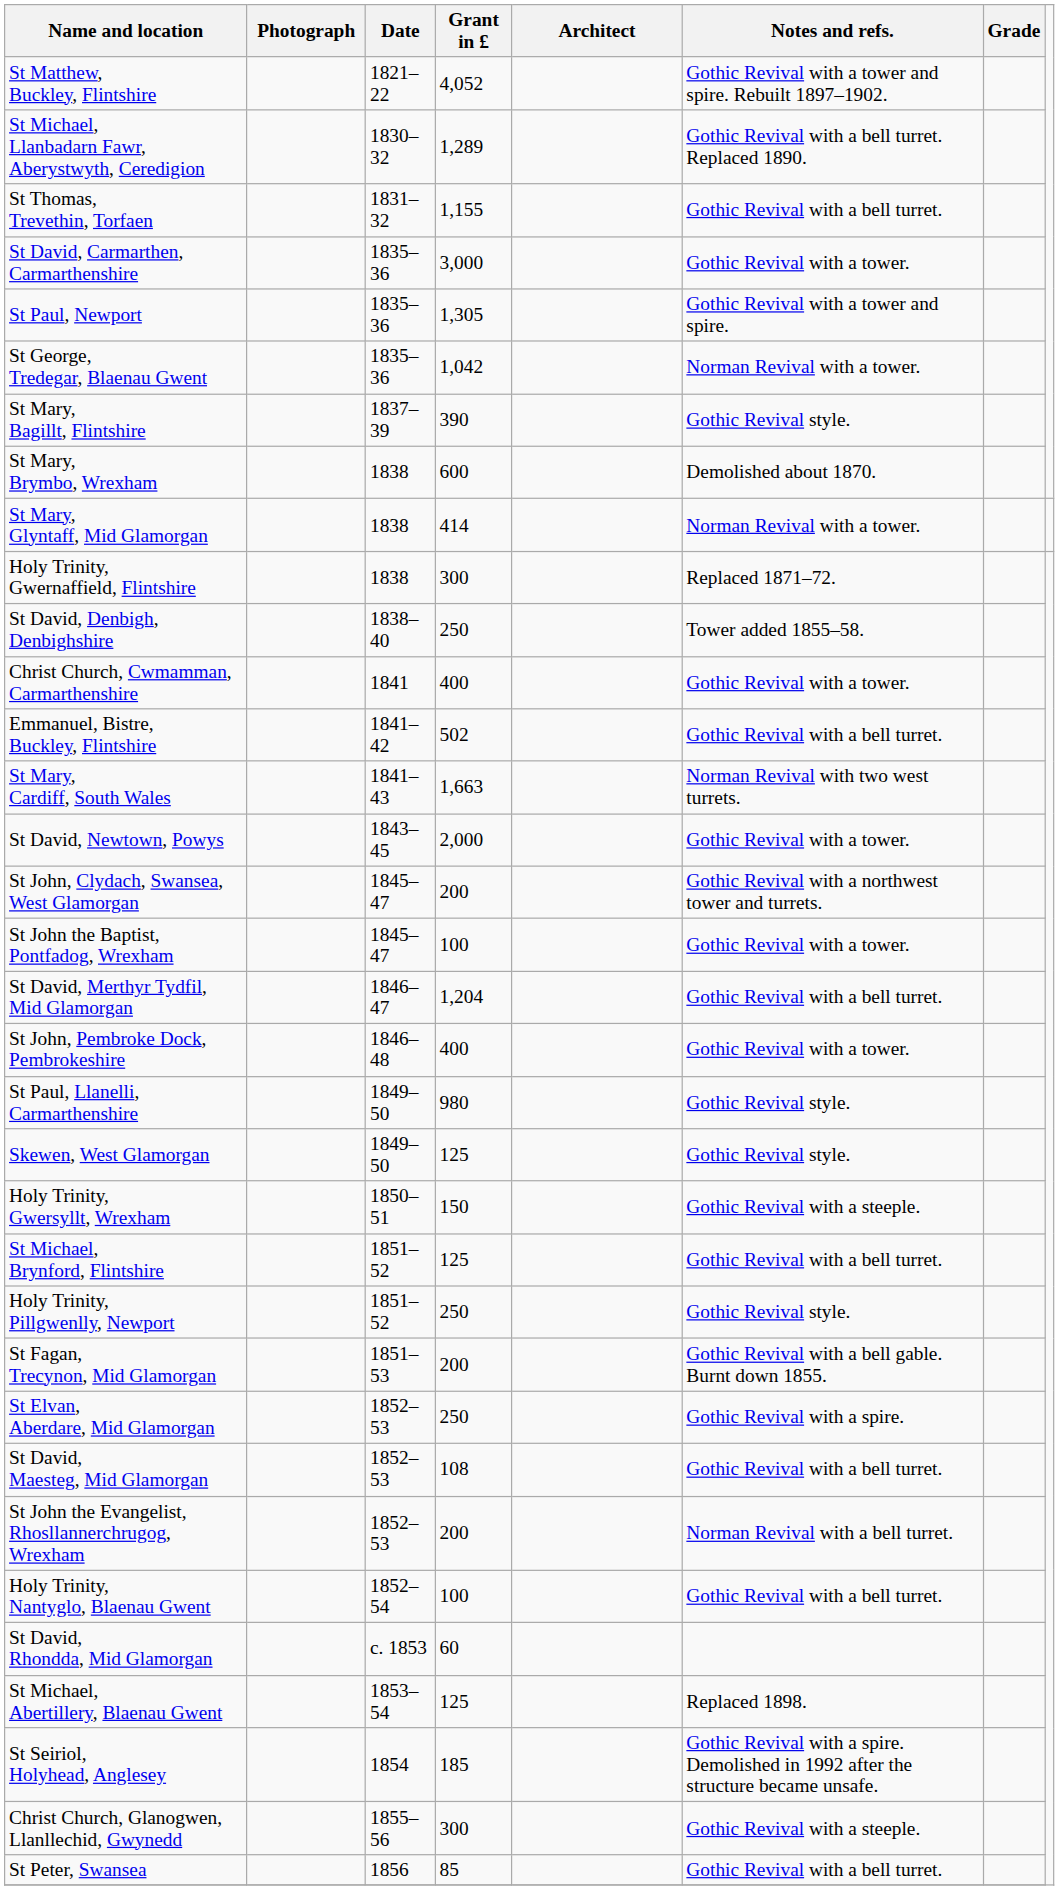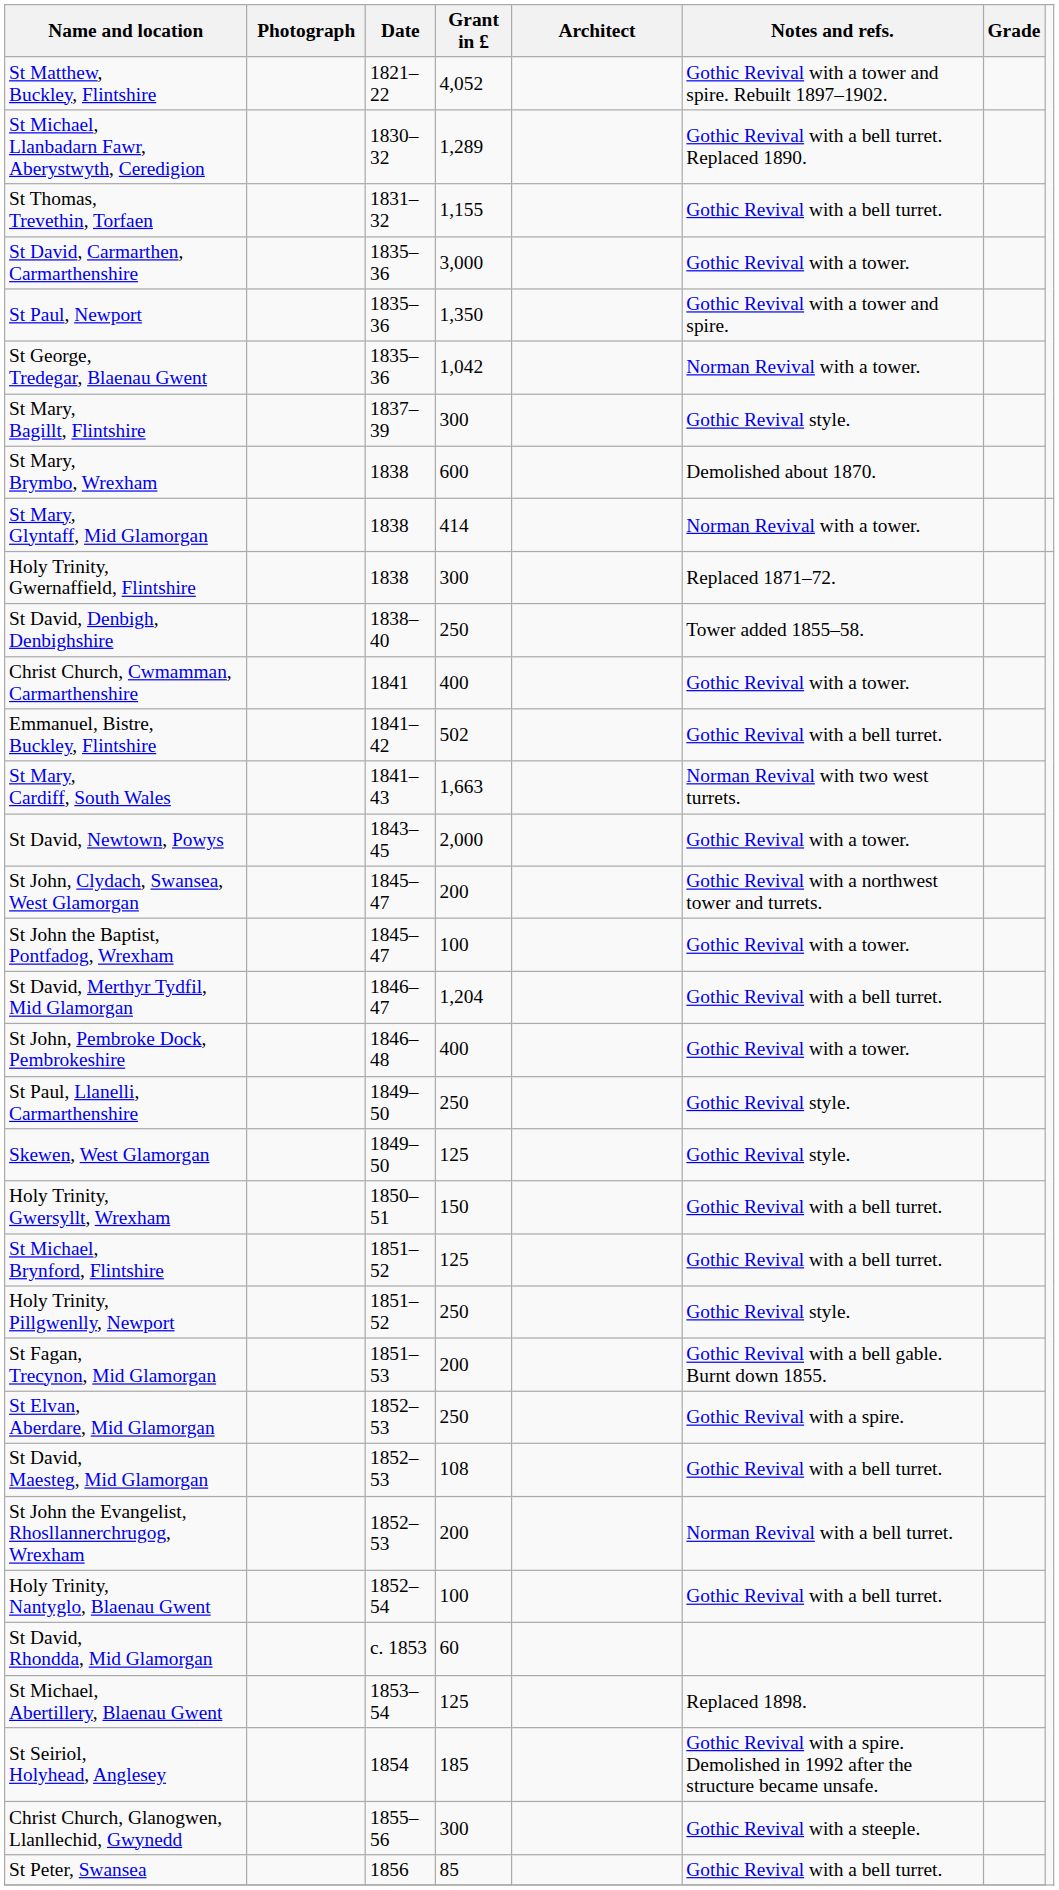St Paul, Newport | Grant in £: 1,305 -> 1,350
St Mary, Bagillt, Flintshire | Grant in £: 390 -> 300
St Paul, Llanelli, Carmarthenshire | Grant in £: 980 -> 250
Holy Trinity, Gwersyllt, Wrexham | Notes and refs.: Gothic Revival with a steeple. -> Gothic Revival with a bell turret.
